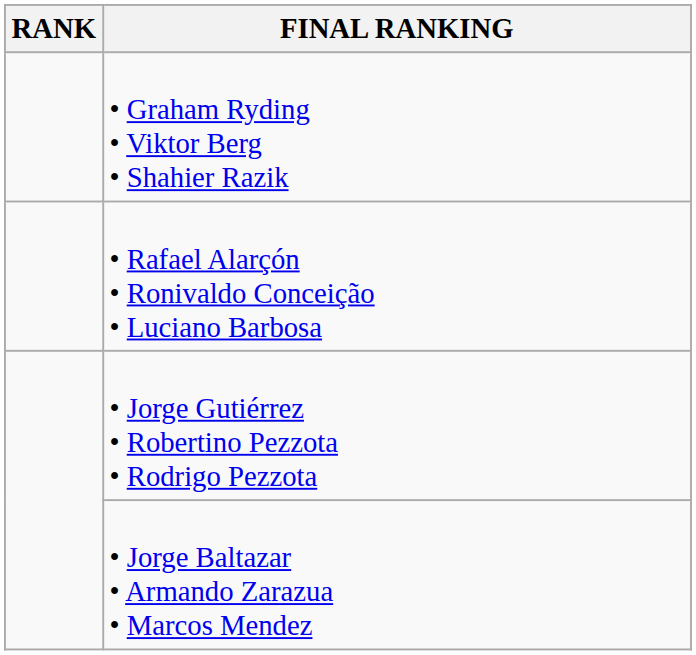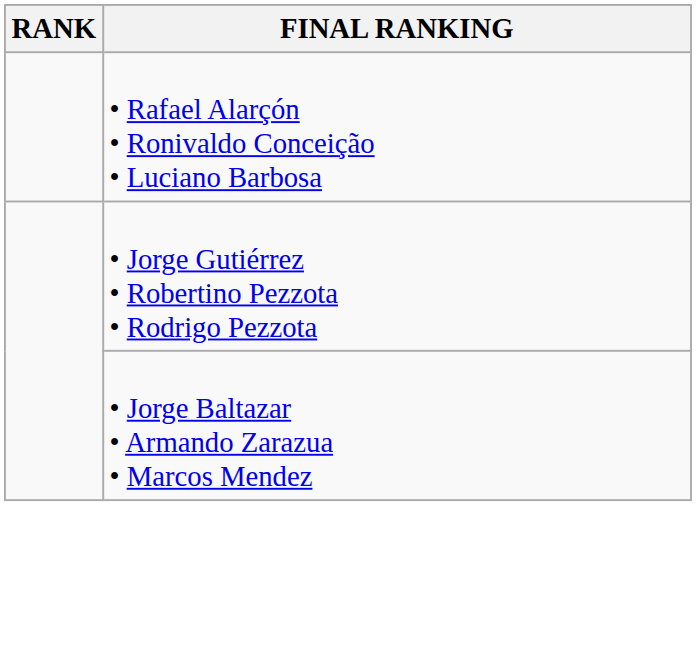- row: • Graham Ryding • Viktor Berg • Shahier Razik
